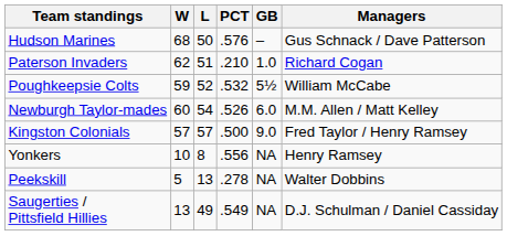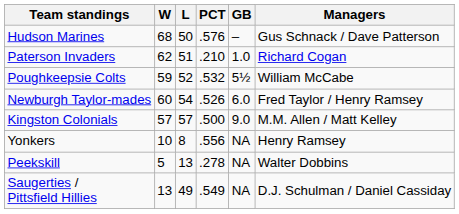Newburgh Taylor-mades | Managers: M.M. Allen / Matt Kelley -> Fred Taylor / Henry Ramsey
Kingston Colonials | Managers: Fred Taylor / Henry Ramsey -> M.M. Allen / Matt Kelley
